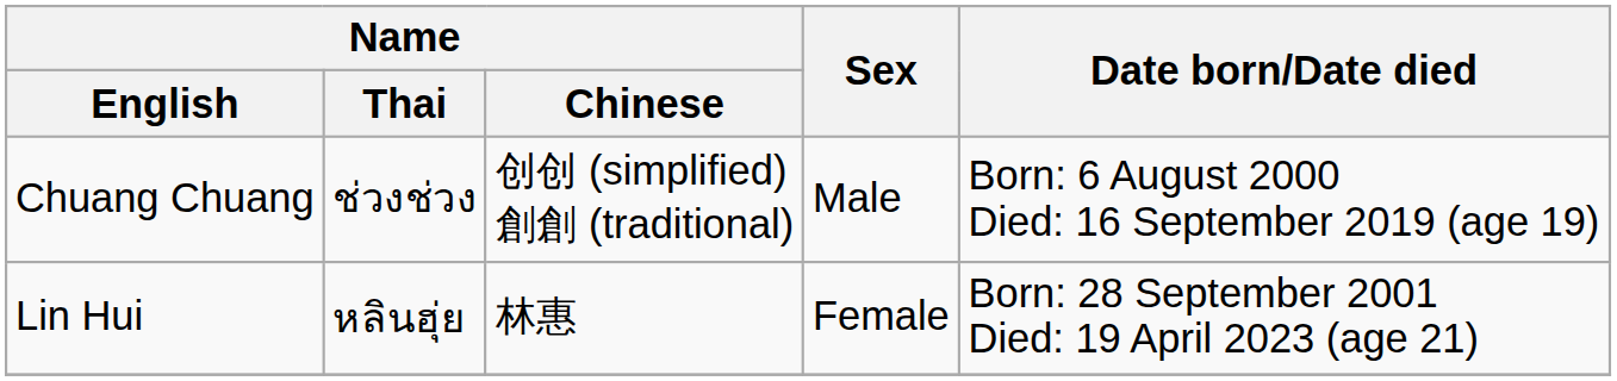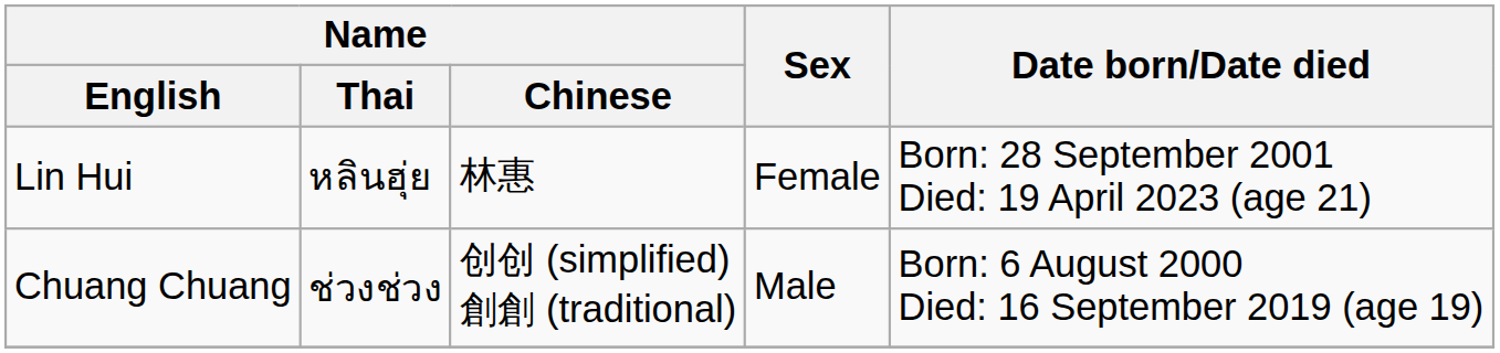rows swapped: Chuang Chuang <-> Lin Hui
